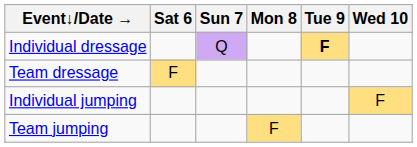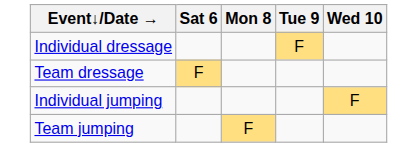- column: Sun 7 | Q
Individual dressage | Tue 9: bold -> normal
